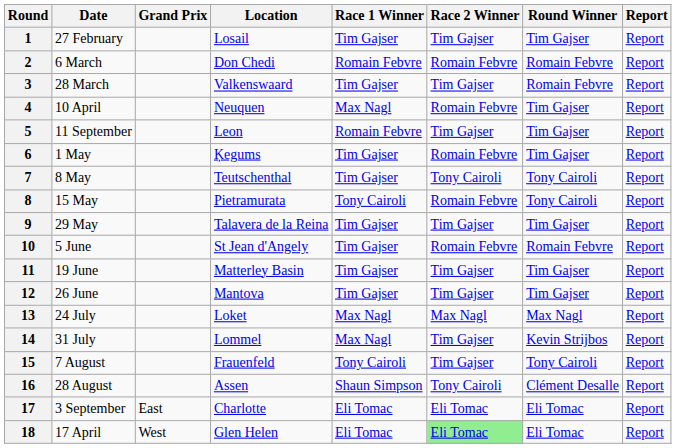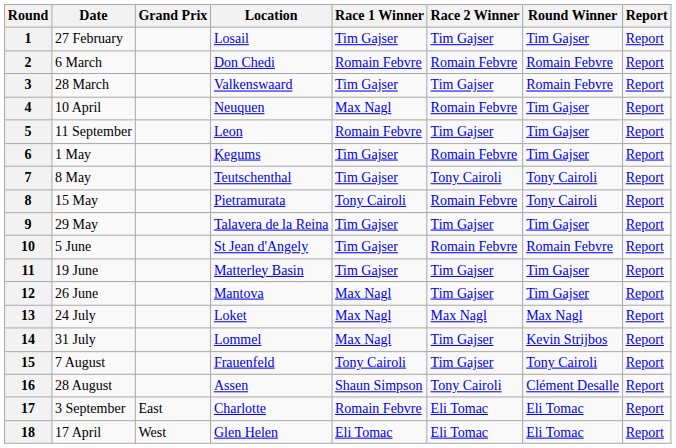12 | Race 1 Winner: Tim Gajser -> Max Nagl
17 | Race 1 Winner: Eli Tomac -> Romain Febvre
18 | Race 2 Winner: lightgreen background -> no background
